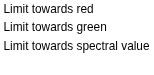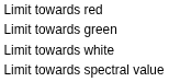+ row: Limit towards white
